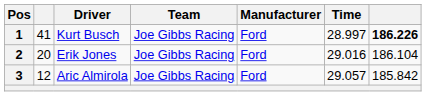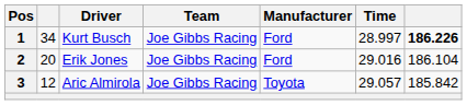1 | column 2: 41 -> 34
3 | Manufacturer: Ford -> Toyota
